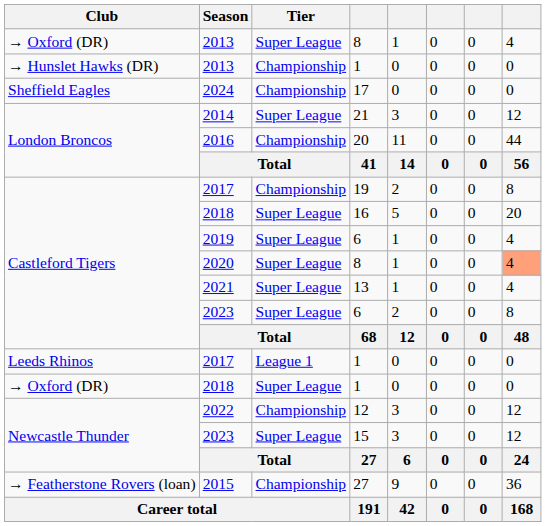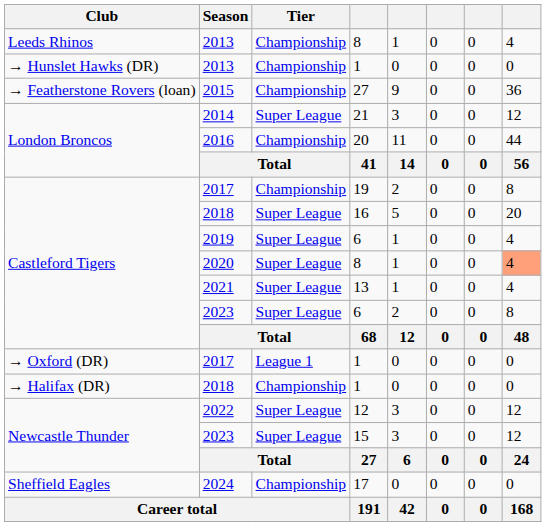2013 / 8 | Club: → Oxford (DR) -> Leeds Rhinos
2013 / 8 | Tier: Super League -> Championship
rows swapped: 2015 <-> 2024
2017 / 1 | Club: Leeds Rhinos -> → Oxford (DR)
2018 / 1 | Club: → Oxford (DR) -> → Halifax (DR)
2018 / 1 | Tier: Super League -> Championship
2022 | Tier: Championship -> Super League
